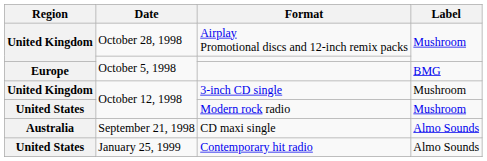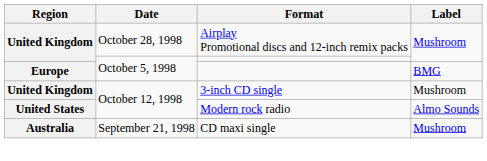Modern rock radio | Label: Mushroom -> Almo Sounds
CD maxi single | Label: Almo Sounds -> Mushroom
- row: United States | January 25, 1999 | Contemporary hit radio | Almo Sounds
